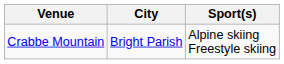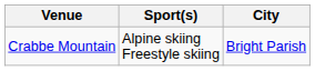columns swapped: Sport(s) <-> City
